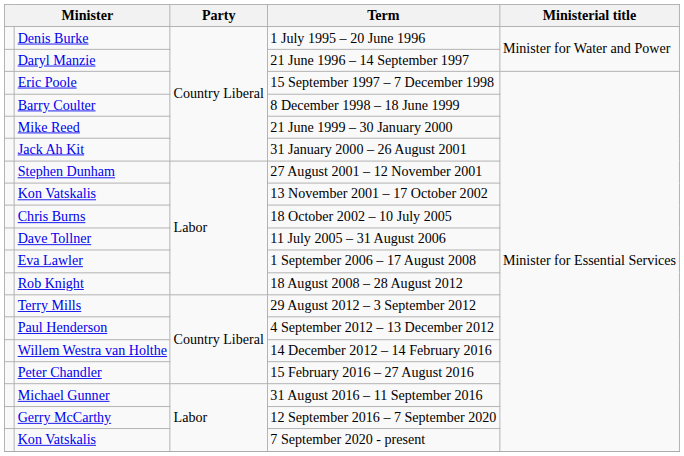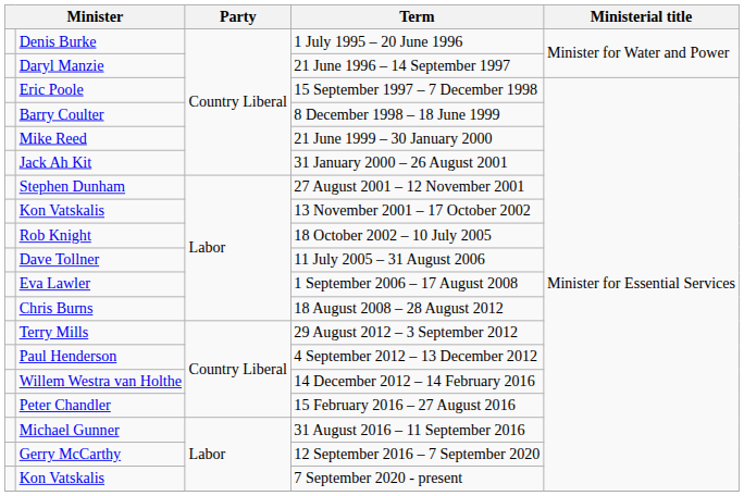18 October 2002 – 10 July 2005 | column 2: Chris Burns -> Rob Knight
18 August 2008 – 28 August 2012 | column 2: Rob Knight -> Chris Burns
